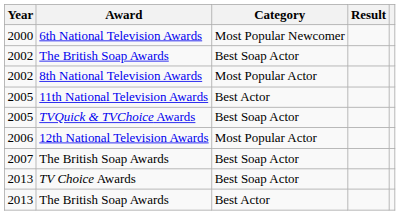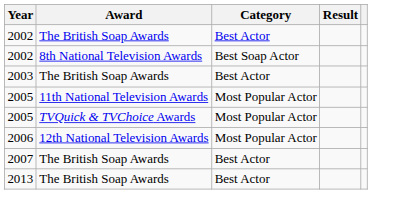- row: 2000 | 6th National Television Awards | Most Popular Newcomer
2002 / The British Soap Awards | Category: Best Soap Actor -> Best Actor
2002 / 8th National Television Awards | Category: Most Popular Actor -> Best Soap Actor
+ row: 2003 | The British Soap Awards | Best Actor
2005 / 11th National Television Awards | Category: Best Actor -> Most Popular Actor
2005 / TVQuick & TVChoice Awards | Category: Best Soap Actor -> Most Popular Actor
2007 | Category: Best Soap Actor -> Best Actor
- row: 2013 | TV Choice Awards | Best Soap Actor
